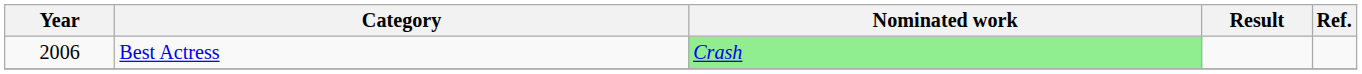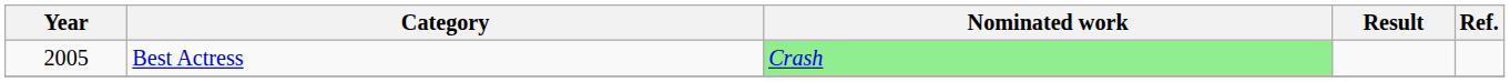Best Actress | Year: 2006 -> 2005
